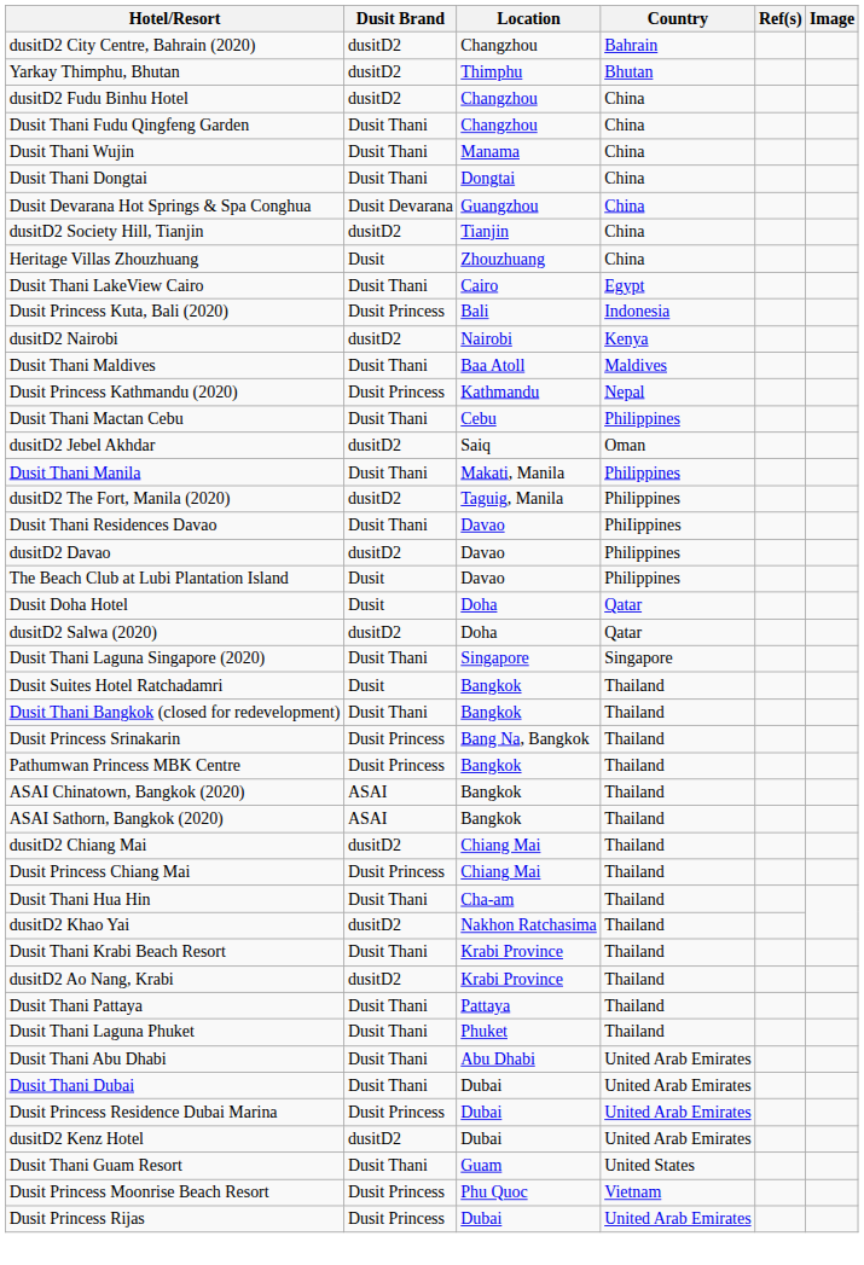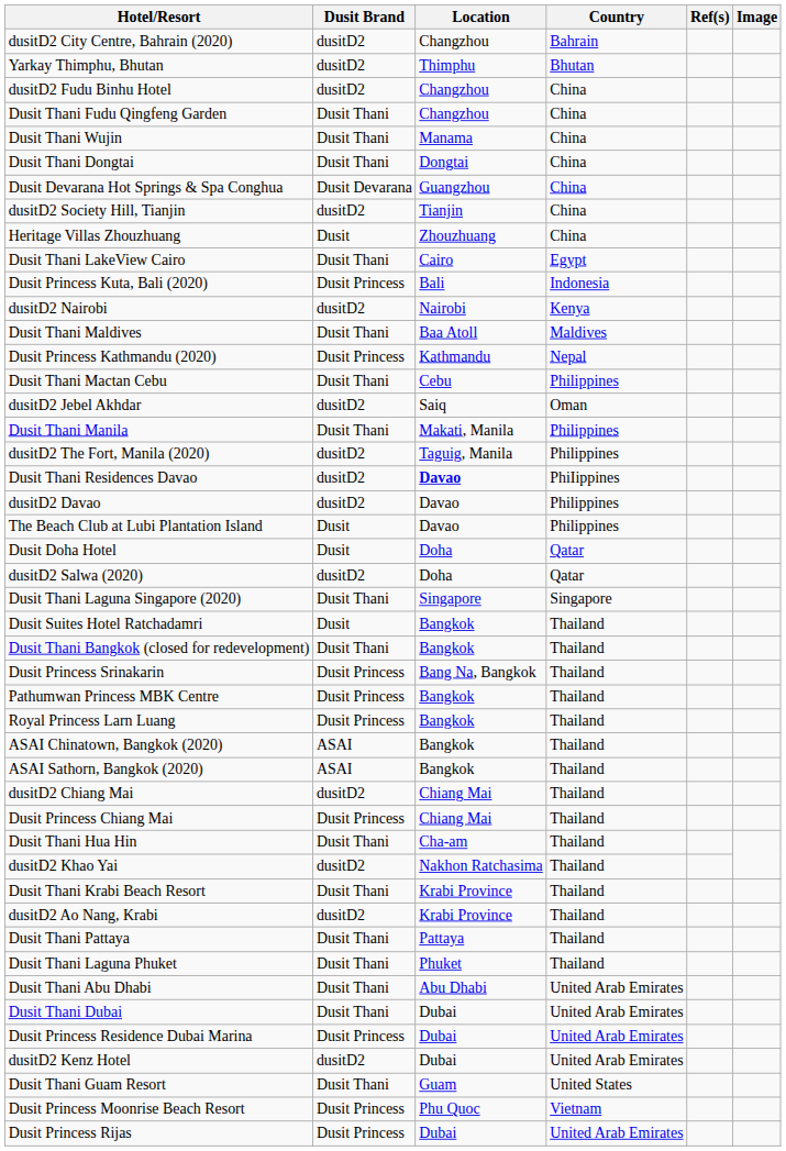Dusit Thani Residences Davao | Dusit Brand: Dusit Thani -> dusitD2
Dusit Thani Residences Davao | Location: normal -> bold
+ row: Royal Princess Larn Luang | Dusit Princess | Bangkok | Thailand
